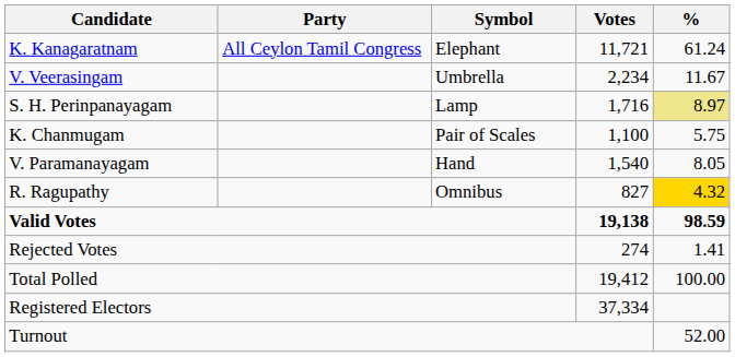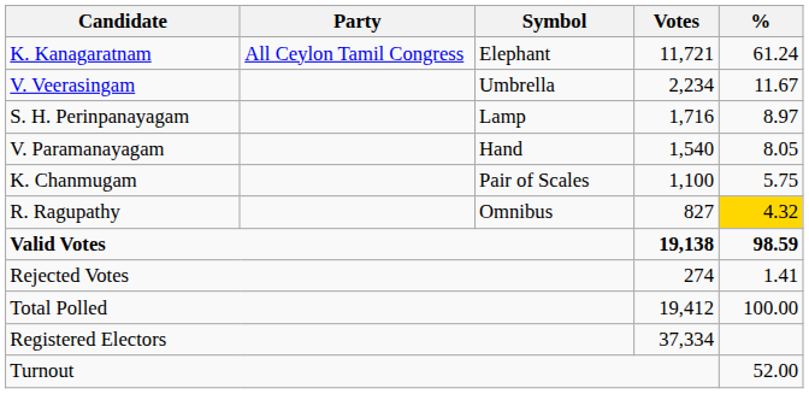S. H. Perinpanayagam | %: khaki background -> no background
rows swapped: V. Paramanayagam <-> K. Chanmugam
